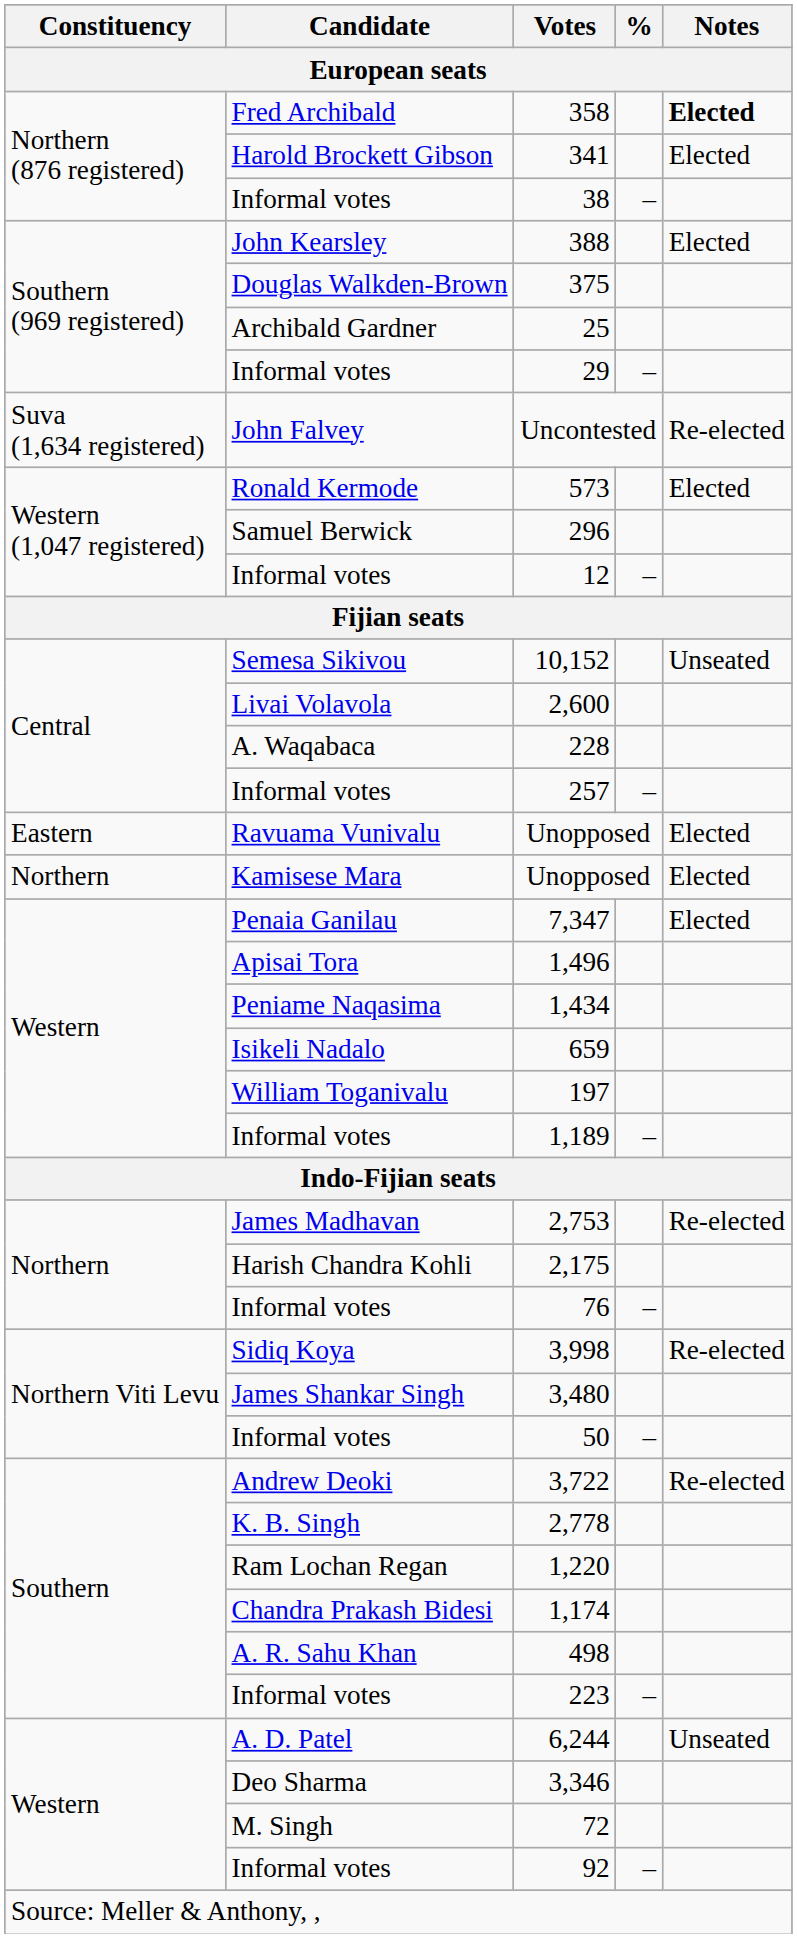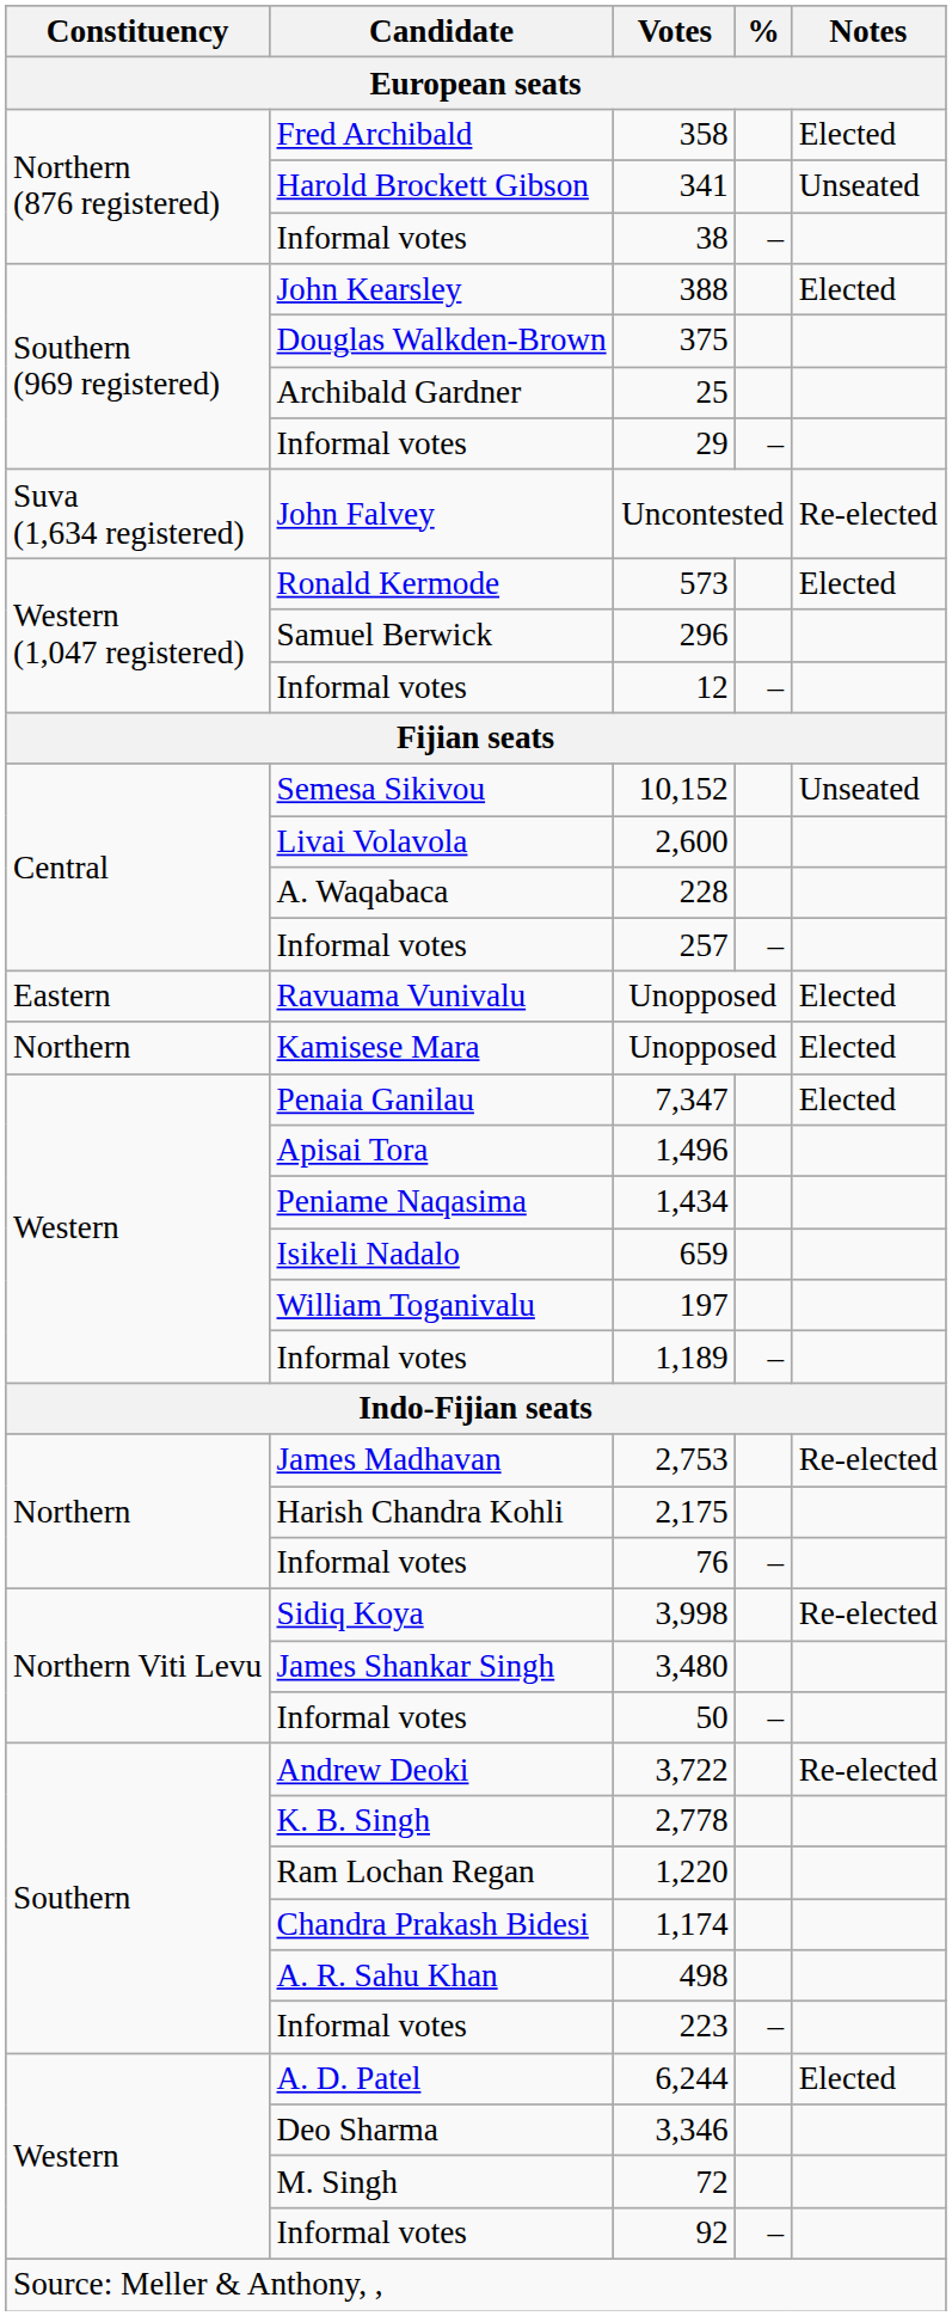358 | Notes: bold -> normal
341 | Notes: Elected -> Unseated
6,244 | Notes: Unseated -> Elected
